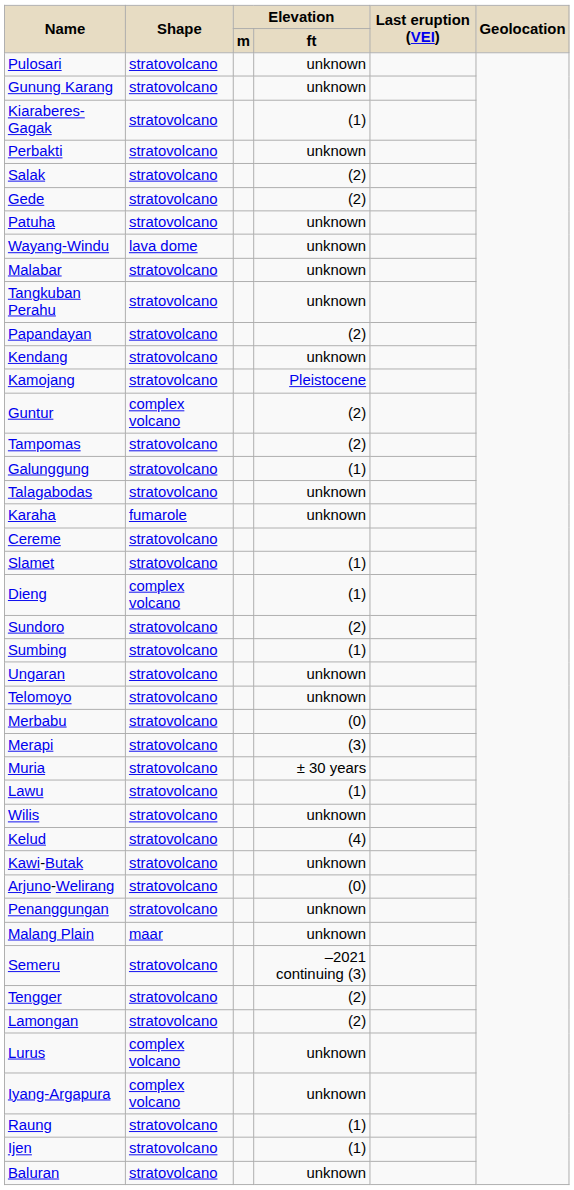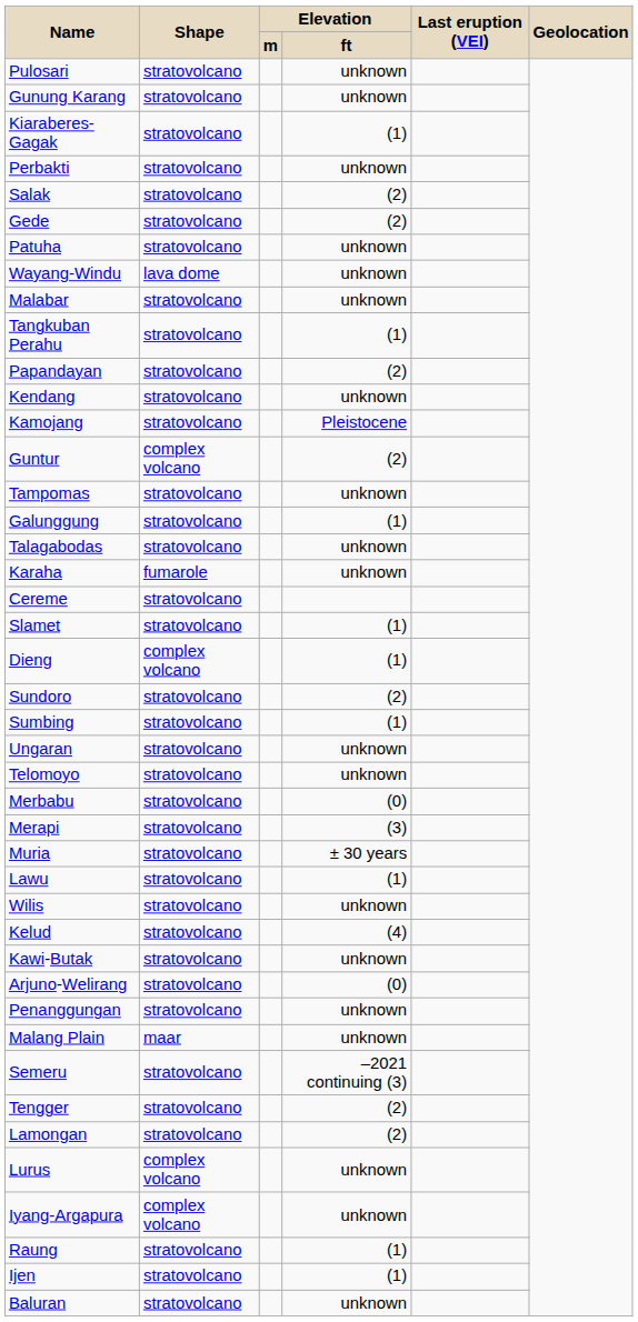Tangkuban Perahu | Elevation / ft: unknown -> (1)
Tampomas | Elevation / ft: (2) -> unknown
